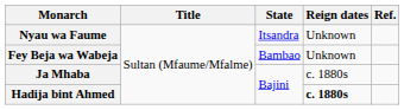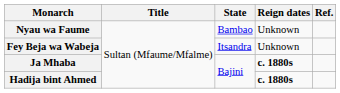Nyau wa Faume | State: Itsandra -> Bambao
Fey Beja wa Wabeja | State: Bambao -> Itsandra
Ja Mhaba | Reign dates: normal -> bold
